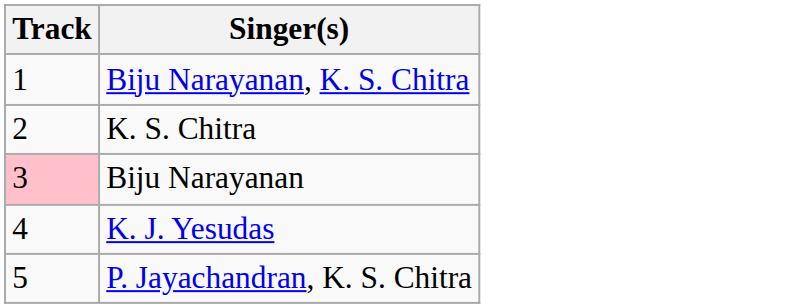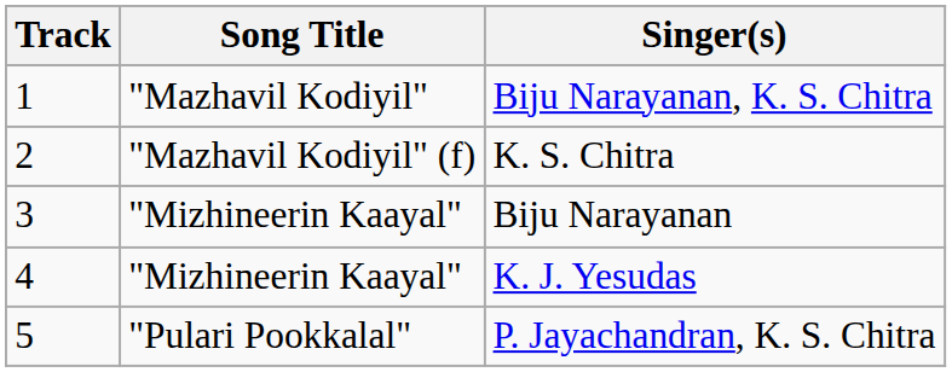+ column: Song Title | "Mazhavil Kodiyil" | "Mazhavil Kodiyil" (f) | "Mizhineerin Kaayal" | "Mizhineerin Kaayal" | "Pulari Pookkalal"
Biju Narayanan | Track: pink background -> no background
